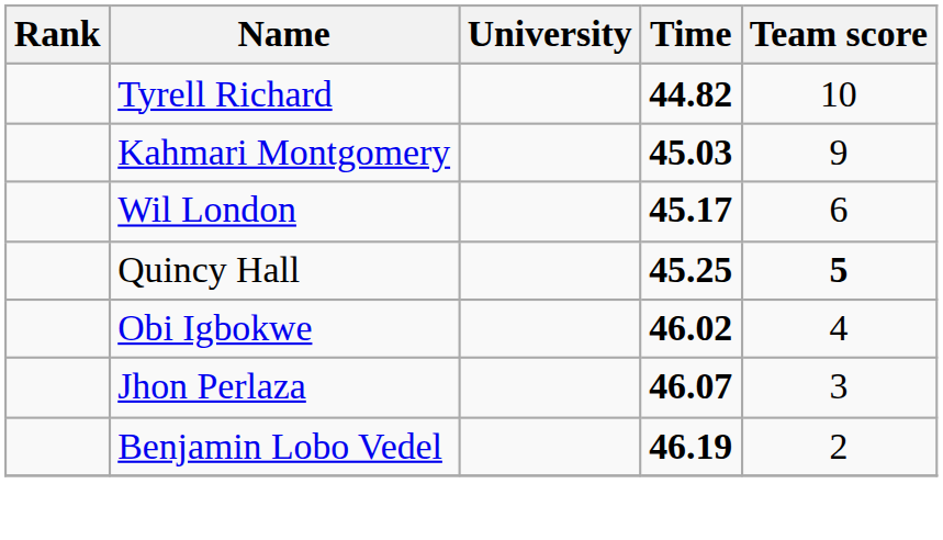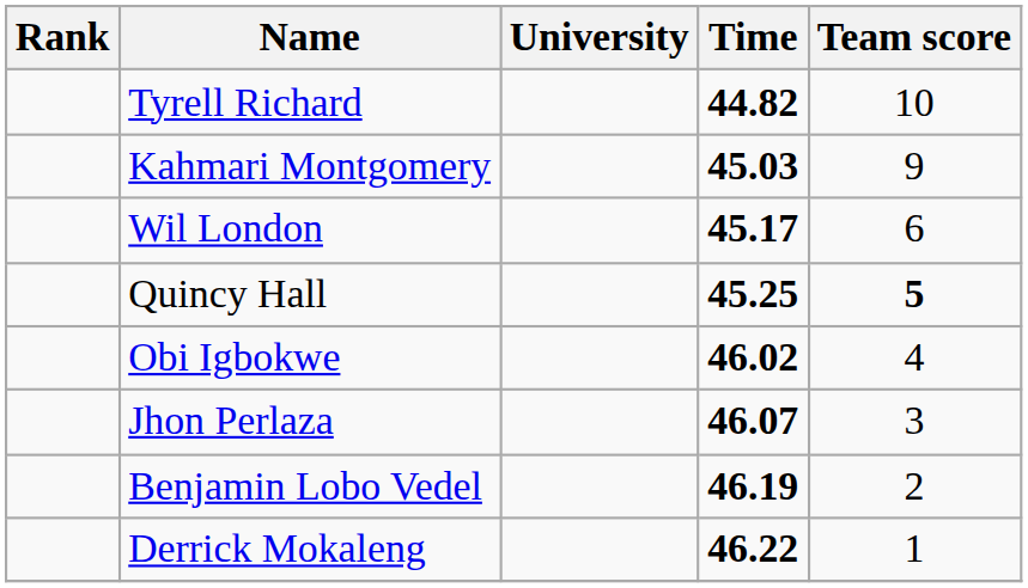+ row: Derrick Mokaleng | 46.22 | 1
